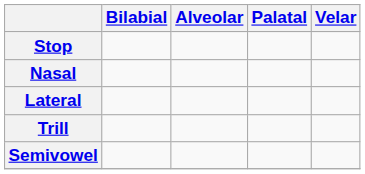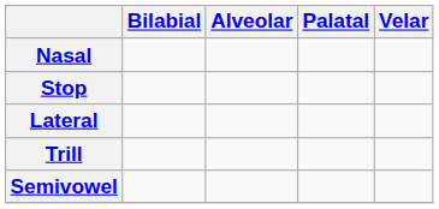rows swapped: Stop <-> Nasal
